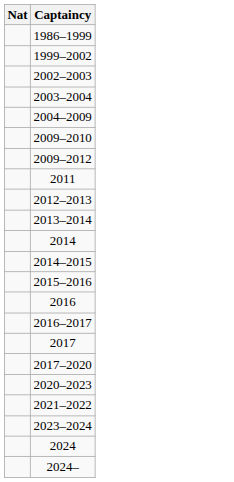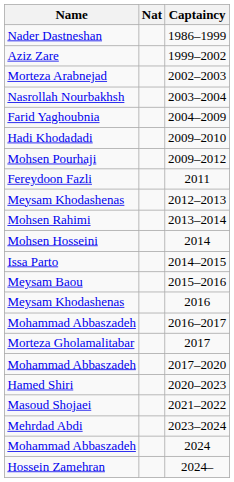+ column: Name | Nader Dastneshan | Aziz Zare | Morteza Arabnejad | Nasrollah Nourbakhsh | Farid Yaghoubnia | Hadi Khodadadi | Mohsen Pourhaji | Fereydoon Fazli | Meysam Khodashenas | Mohsen Rahimi | Mohsen Hosseini | Issa Parto | Meysam Baou | Meysam Khodashenas | Mohammad Abbaszadeh | Morteza Gholamalitabar | Mohammad Abbaszadeh | Hamed Shiri | Masoud Shojaei | Mehrdad Abdi | Mohammad Abbaszadeh | Hossein Zamehran
